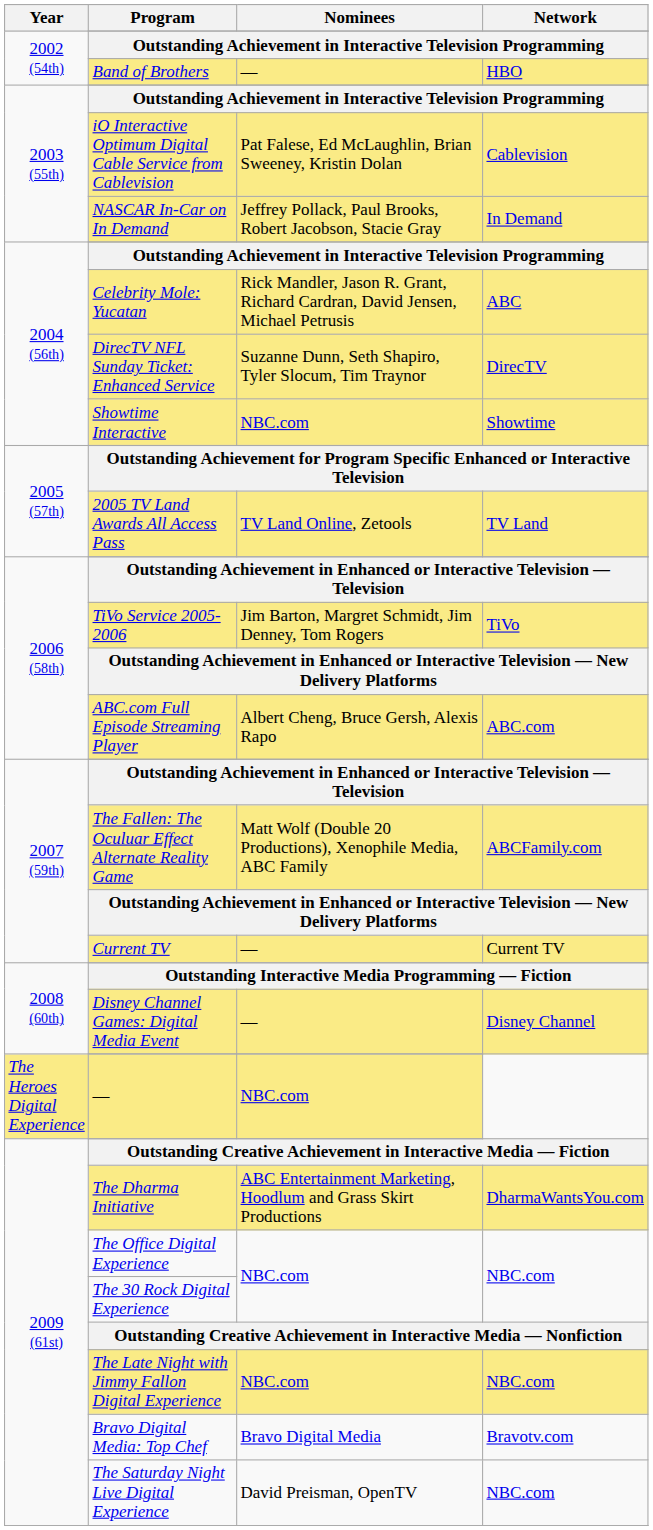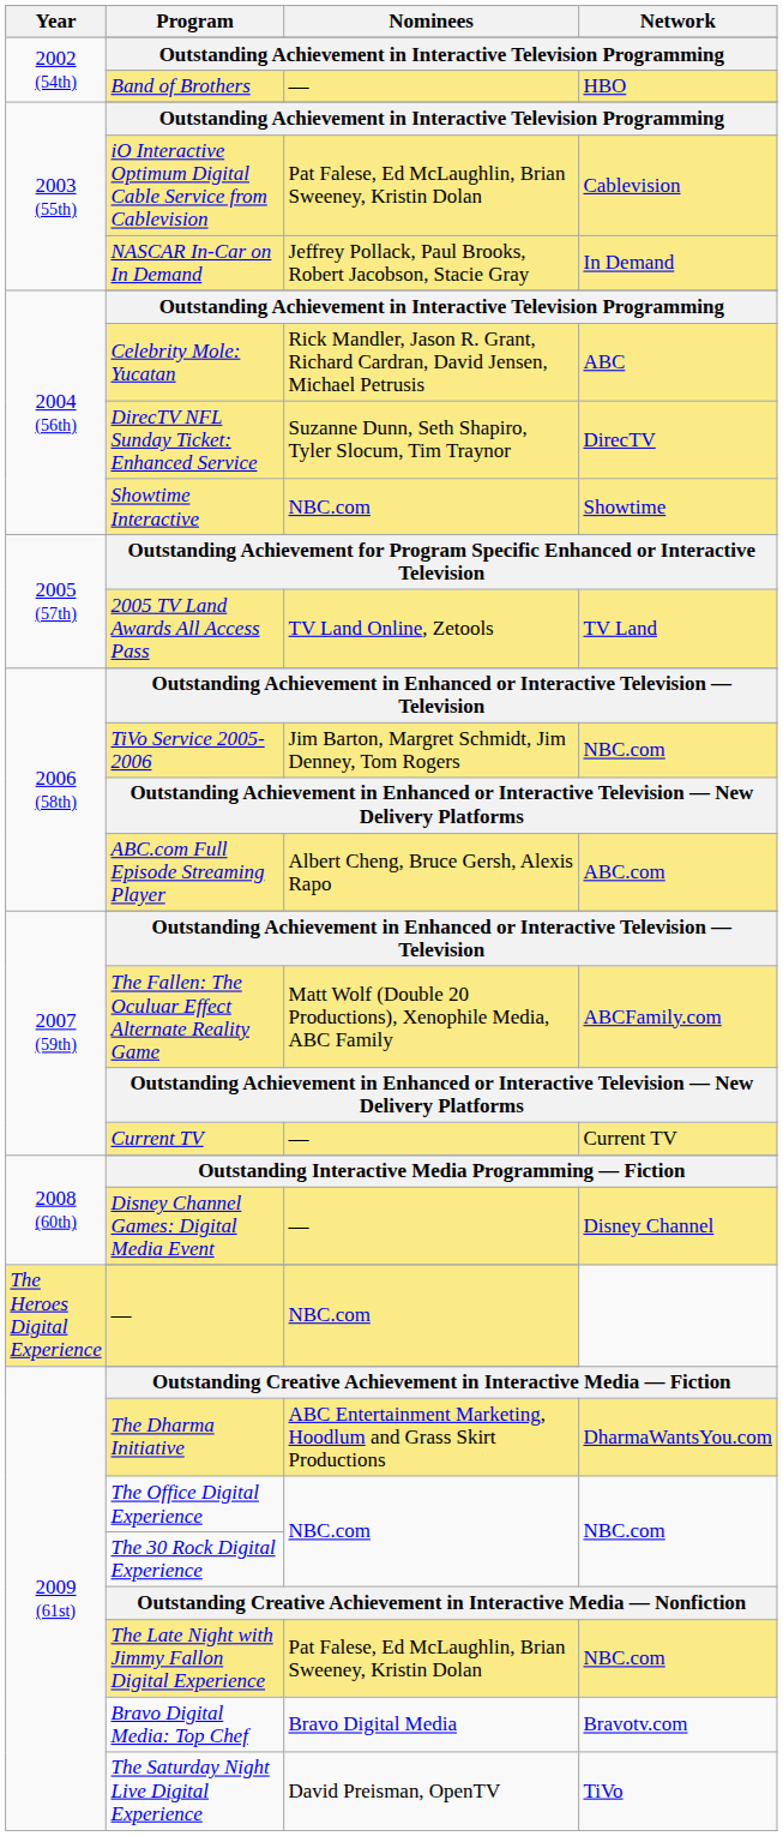TiVo Service 2005-2006 | Network: TiVo -> NBC.com
The Late Night with Jimmy Fallon Digital Experience | Nominees: NBC.com -> Pat Falese, Ed McLaughlin, Brian Sweeney, Kristin Dolan
The Saturday Night Live Digital Experience | Network: NBC.com -> TiVo
